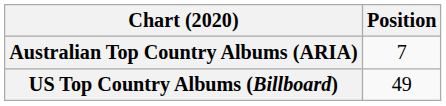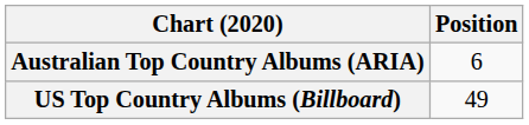Australian Top Country Albums (ARIA) | Position: 7 -> 6
